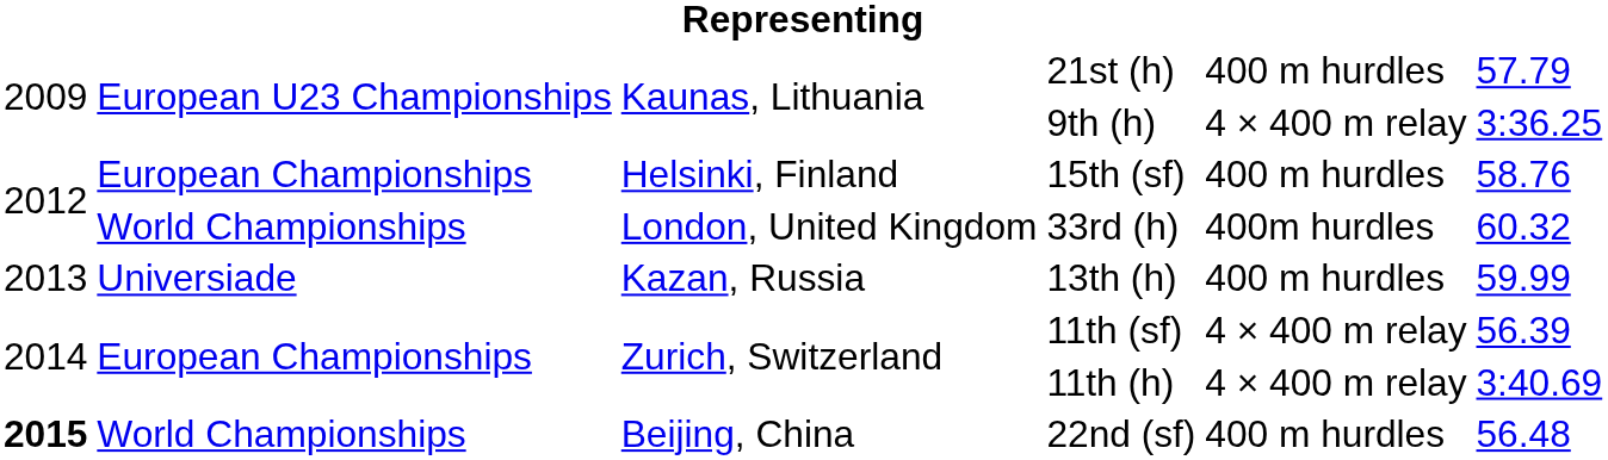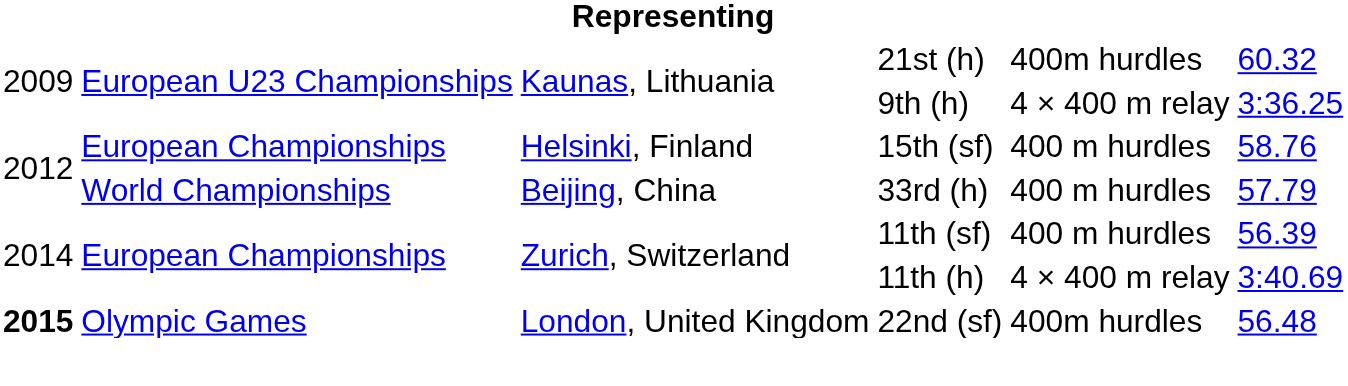21st (h) | column 5: 400 m hurdles -> 400m hurdles
21st (h) | column 6: 57.79 -> 60.32
33rd (h) | column 3: London, United Kingdom -> Beijing, China
33rd (h) | column 5: 400m hurdles -> 400 m hurdles
33rd (h) | column 6: 60.32 -> 57.79
- row: 2013 | Universiade | Kazan, Russia | 13th (h) | 400 m hurdles | 59.99
11th (sf) | column 5: 4 × 400 m relay -> 400 m hurdles
22nd (sf) | column 2: World Championships -> Olympic Games
22nd (sf) | column 3: Beijing, China -> London, United Kingdom
22nd (sf) | column 5: 400 m hurdles -> 400m hurdles
